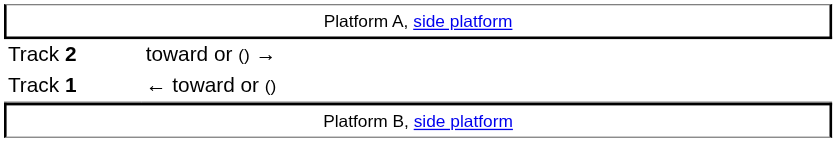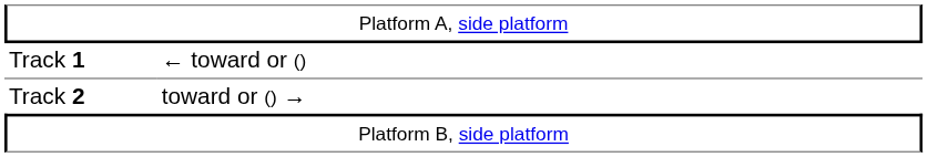rows swapped: Track 1 <-> Track 2
